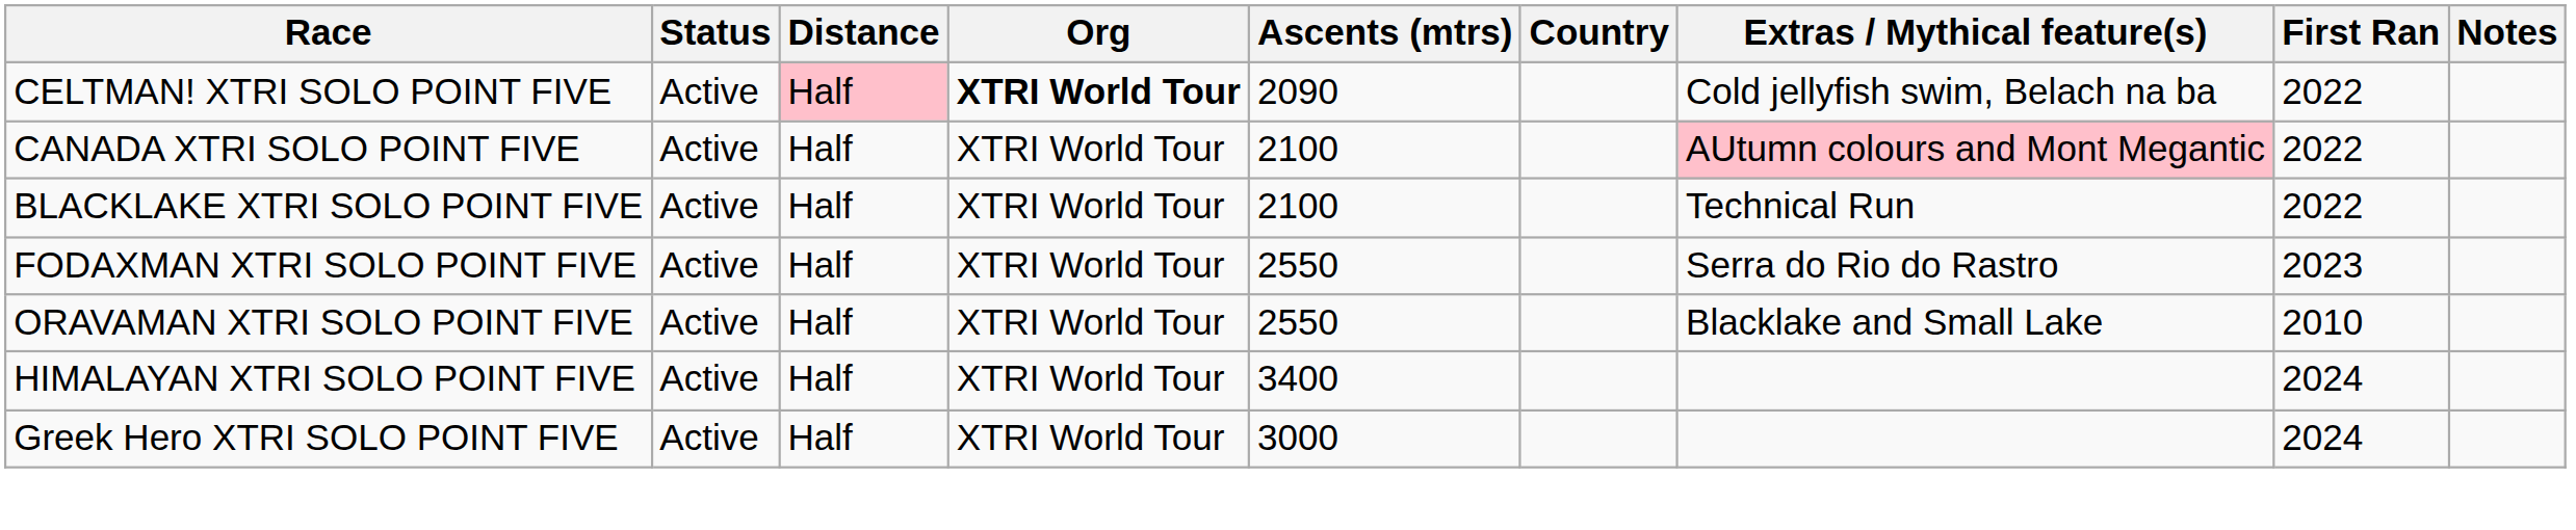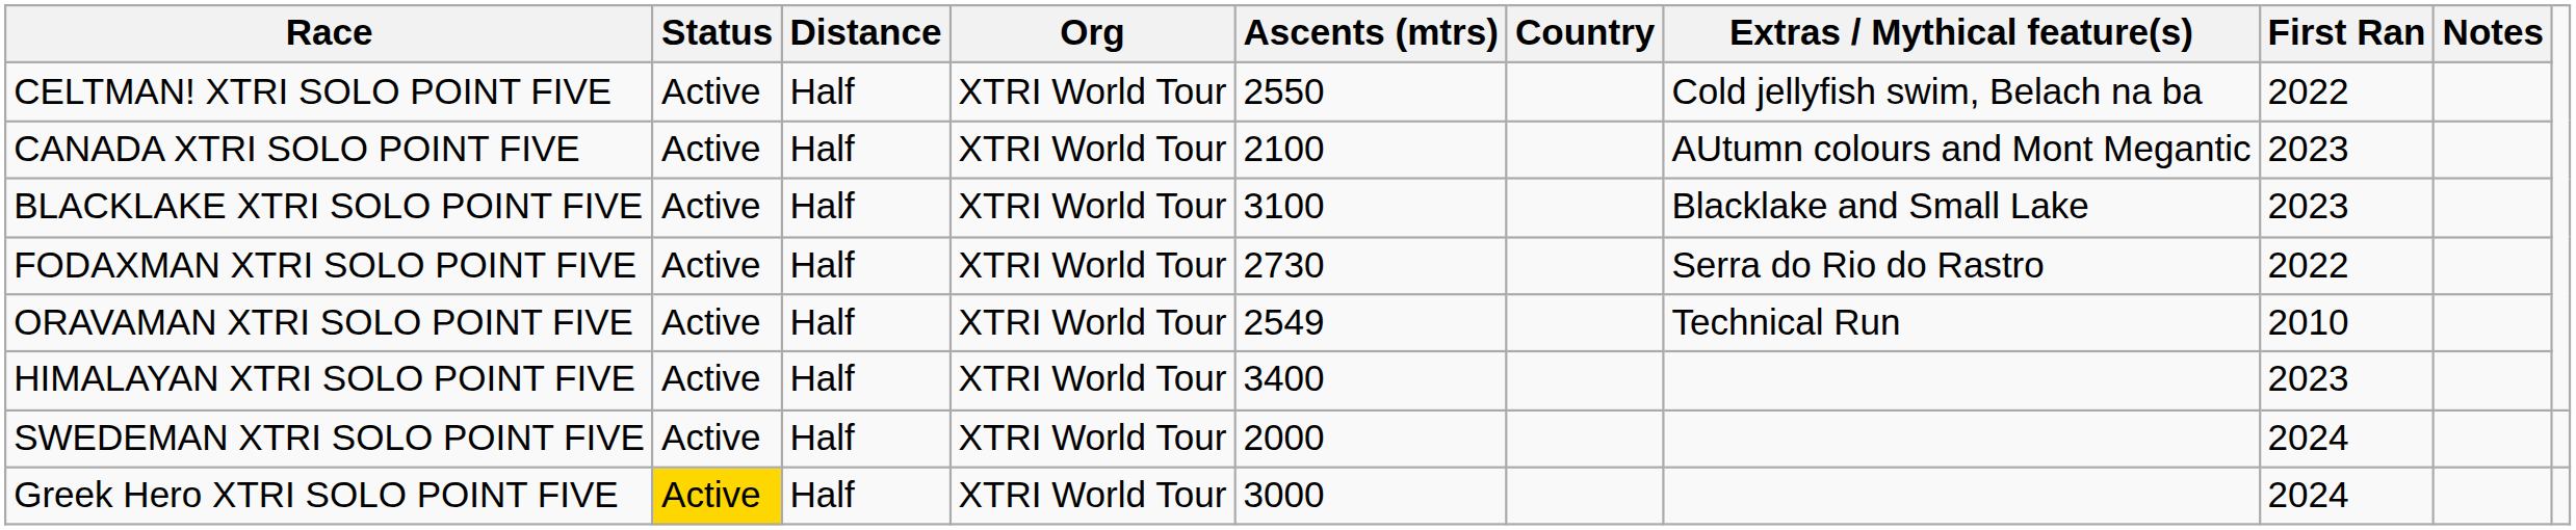CELTMAN! XTRI SOLO POINT FIVE | Distance: pink background -> no background
CELTMAN! XTRI SOLO POINT FIVE | Org: bold -> normal
CELTMAN! XTRI SOLO POINT FIVE | Ascents (mtrs): 2090 -> 2550
CANADA XTRI SOLO POINT FIVE | Extras / Mythical feature(s): pink background -> no background
CANADA XTRI SOLO POINT FIVE | First Ran: 2022 -> 2023
BLACKLAKE XTRI SOLO POINT FIVE | Ascents (mtrs): 2100 -> 3100
BLACKLAKE XTRI SOLO POINT FIVE | Extras / Mythical feature(s): Technical Run -> Blacklake and Small Lake
BLACKLAKE XTRI SOLO POINT FIVE | First Ran: 2022 -> 2023
FODAXMAN XTRI SOLO POINT FIVE | Ascents (mtrs): 2550 -> 2730
FODAXMAN XTRI SOLO POINT FIVE | First Ran: 2023 -> 2022
ORAVAMAN XTRI SOLO POINT FIVE | Ascents (mtrs): 2550 -> 2549
ORAVAMAN XTRI SOLO POINT FIVE | Extras / Mythical feature(s): Blacklake and Small Lake -> Technical Run
HIMALAYAN XTRI SOLO POINT FIVE | First Ran: 2024 -> 2023
+ row: SWEDEMAN XTRI SOLO POINT FIVE | Active | Half | XTRI World Tour | 2000 | 2024
Greek Hero XTRI SOLO POINT FIVE | Status: no background -> gold background
